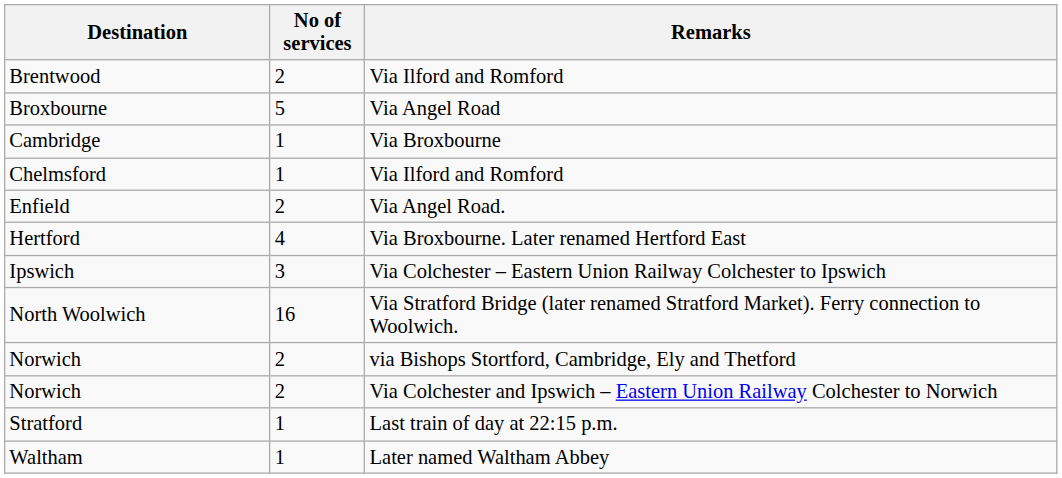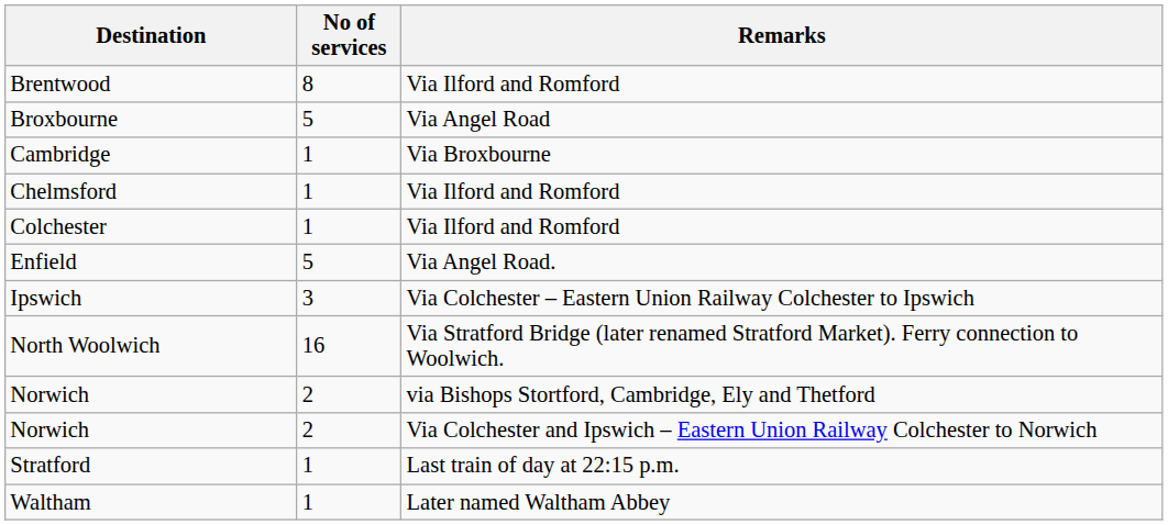Brentwood | No of services: 2 -> 8
+ row: Colchester | 1 | Via Ilford and Romford
Enfield | No of services: 2 -> 5
- row: Hertford | 4 | Via Broxbourne. Later renamed Hertford East
